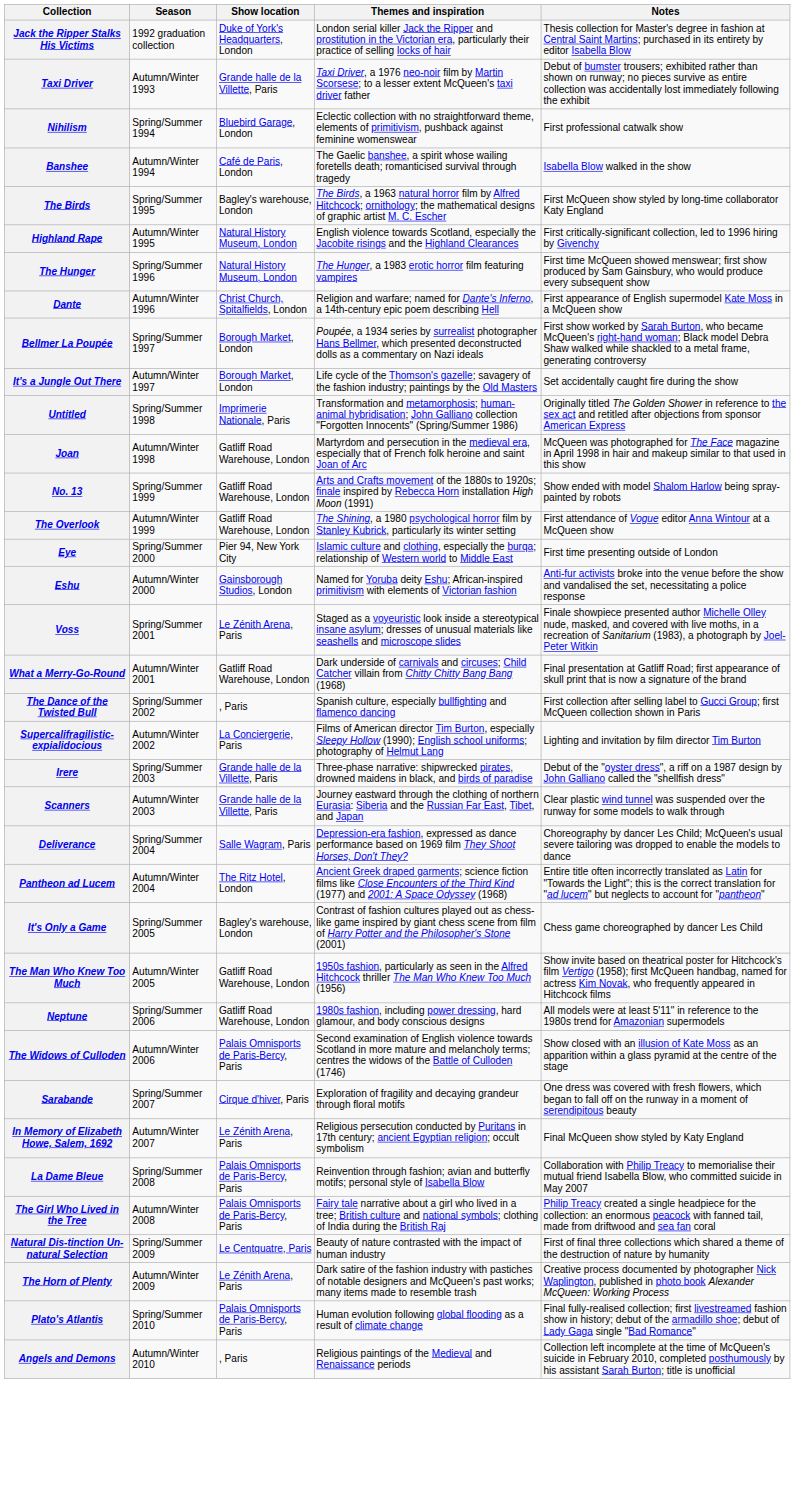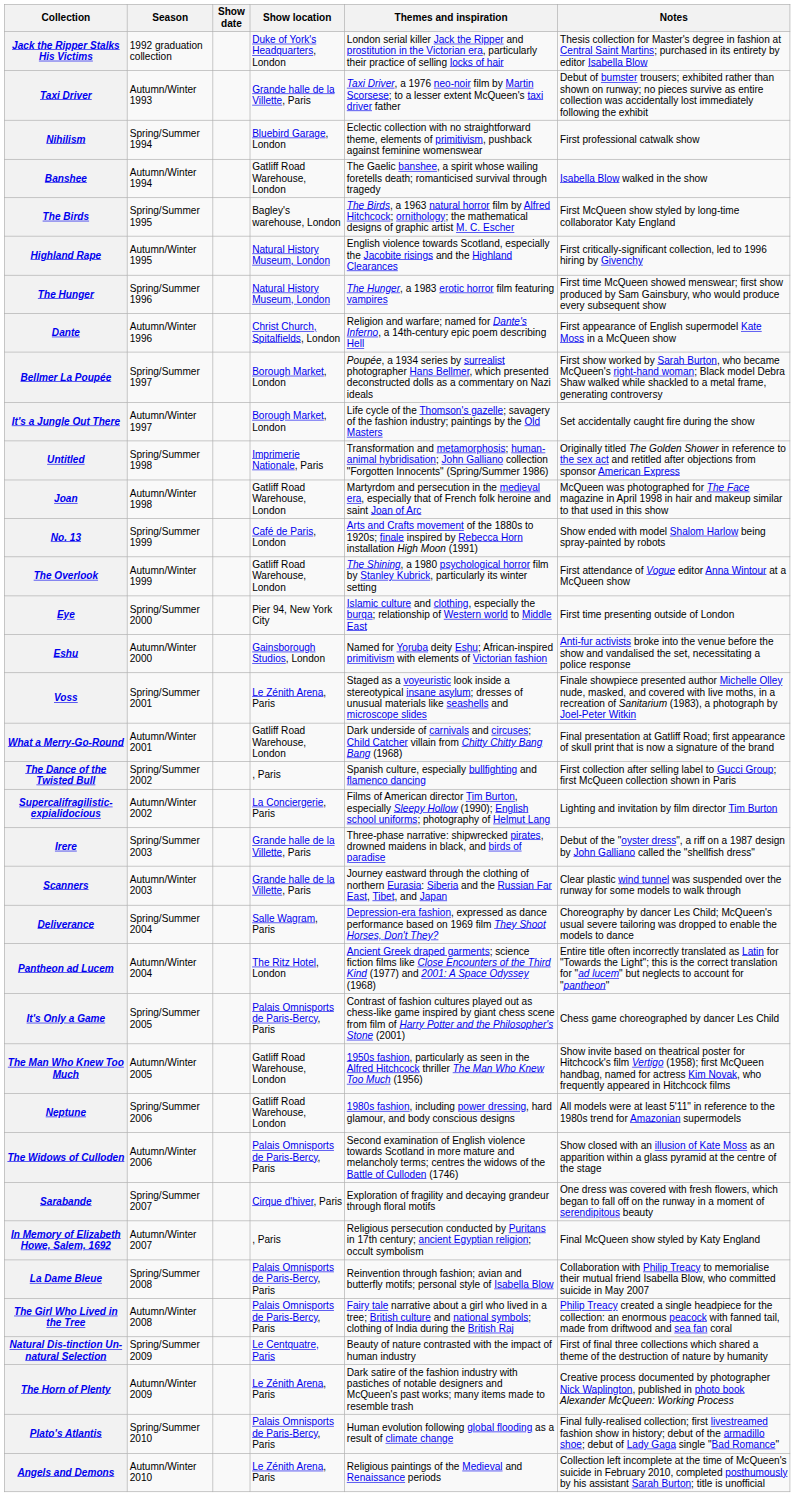+ column: Show date
Banshee | Show location: Café de Paris, London -> Gatliff Road Warehouse, London
No. 13 | Show location: Gatliff Road Warehouse, London -> Café de Paris, London
It's Only a Game | Show location: Bagley's warehouse, London -> Palais Omnisports de Paris-Bercy, Paris
In Memory of Elizabeth Howe, Salem, 1692 | Show location: Le Zénith Arena, Paris -> , Paris
Angels and Demons | Show location: , Paris -> Le Zénith Arena, Paris
